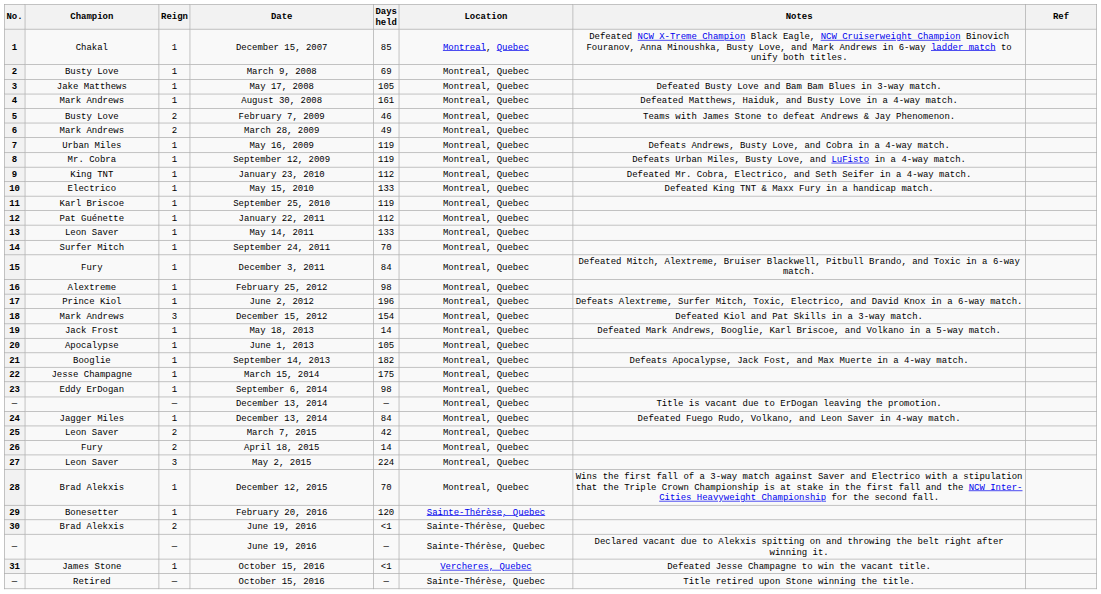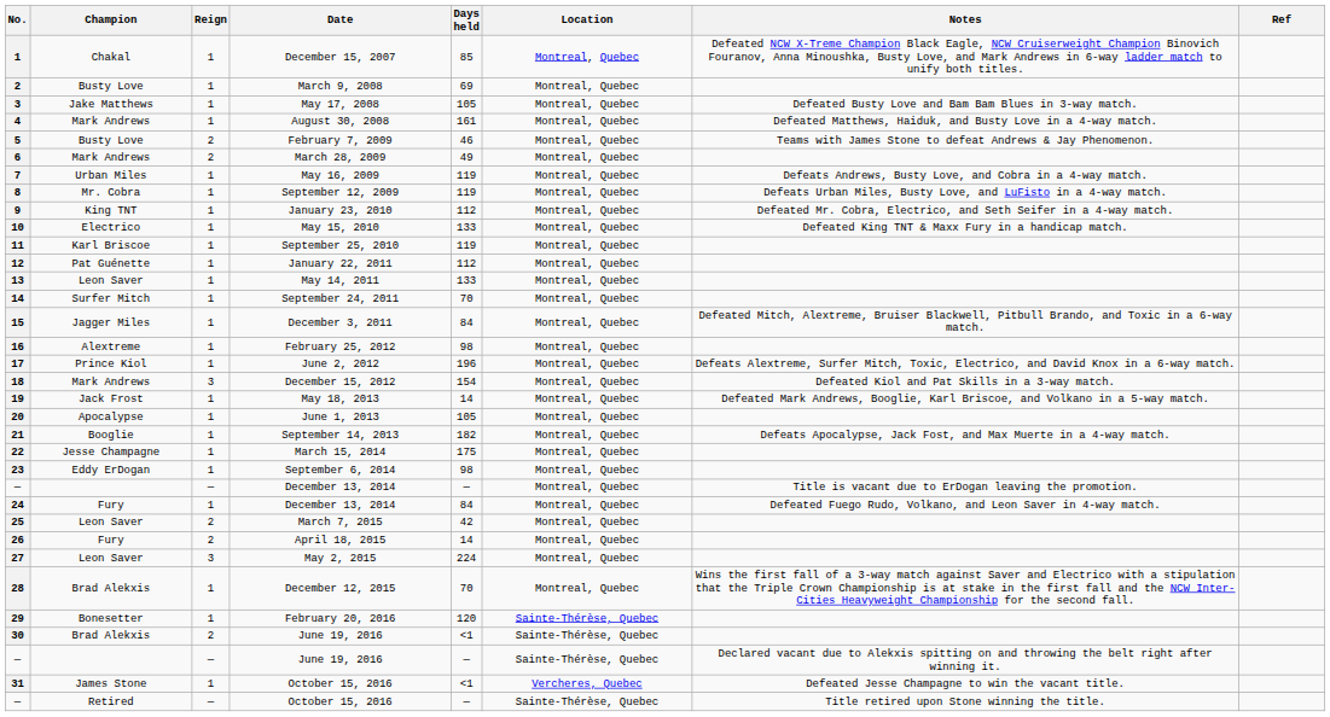December 3, 2011 | Champion: Fury -> Jagger Miles
24 / December 13, 2014 | Champion: Jagger Miles -> Fury
